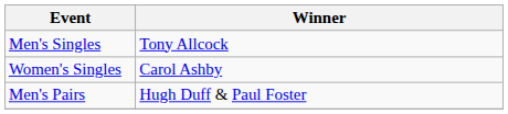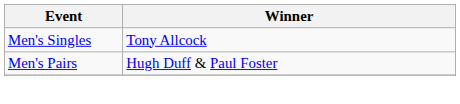- row: Women's Singles | Carol Ashby
